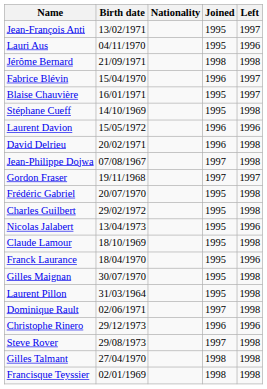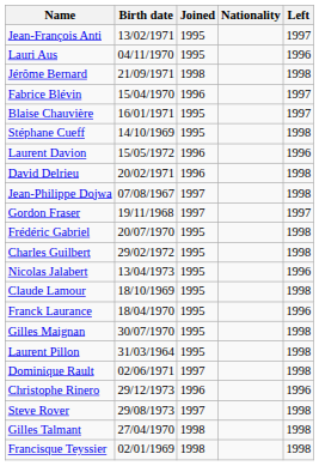columns swapped: Nationality <-> Joined
